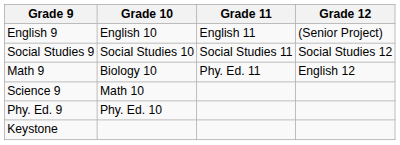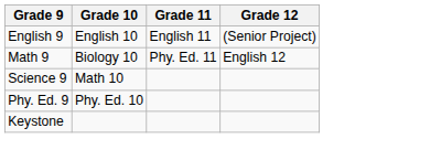- row: Social Studies 9 | Social Studies 10 | Social Studies 11 | Social Studies 12
